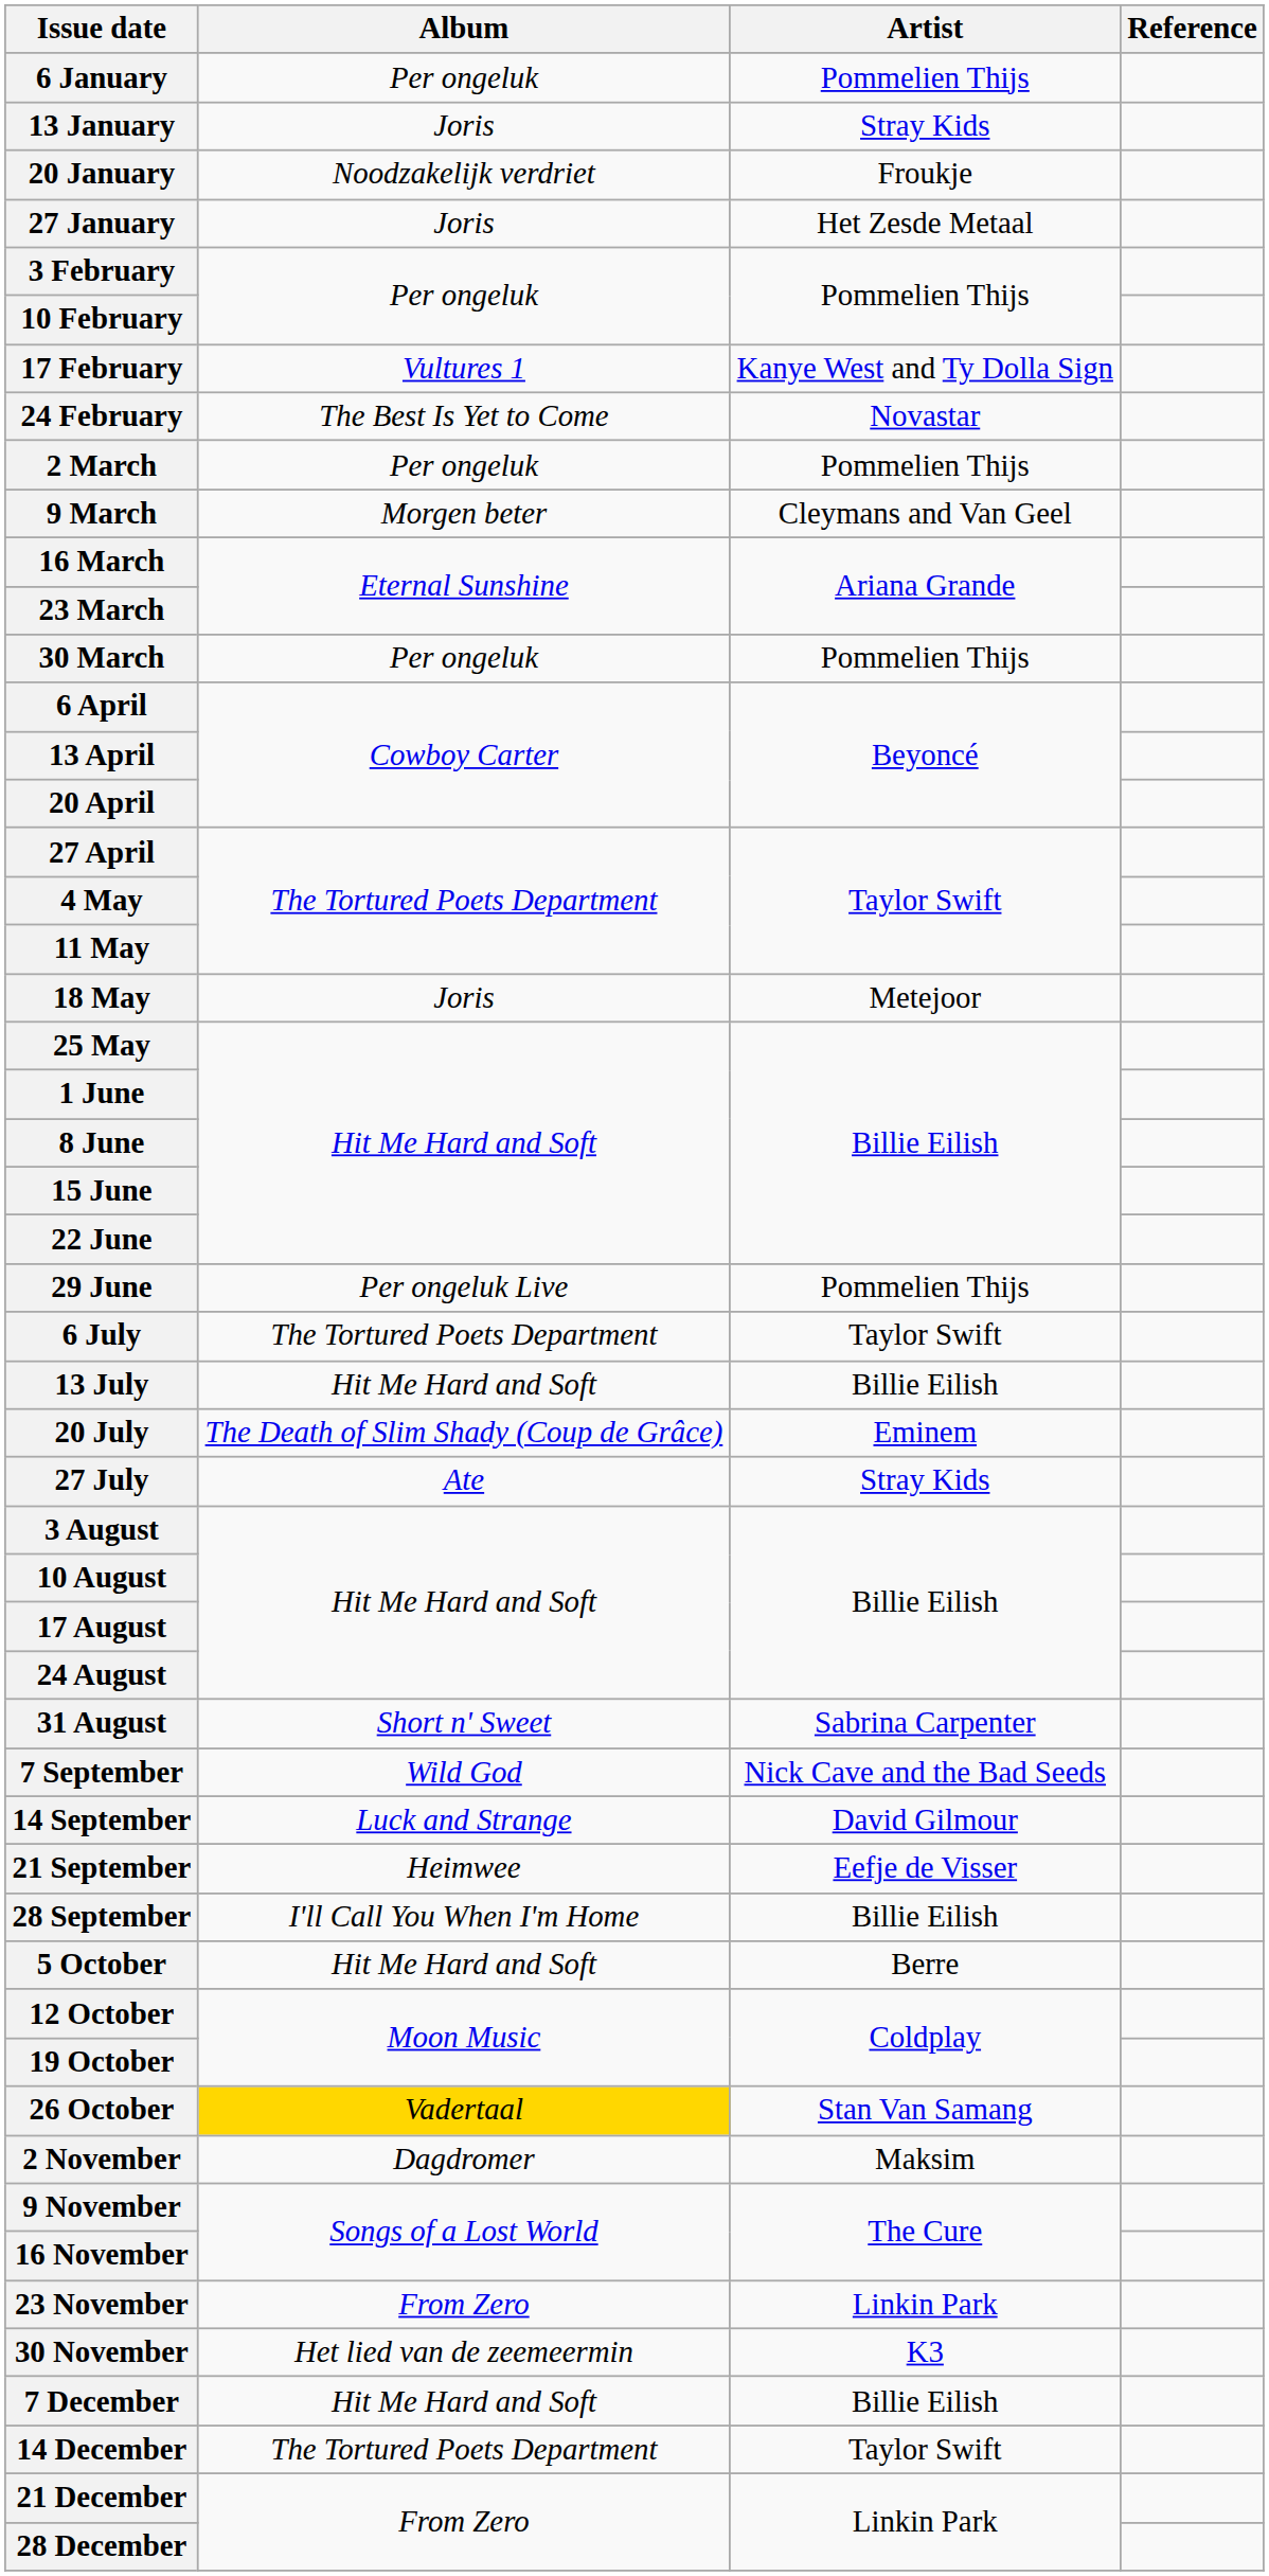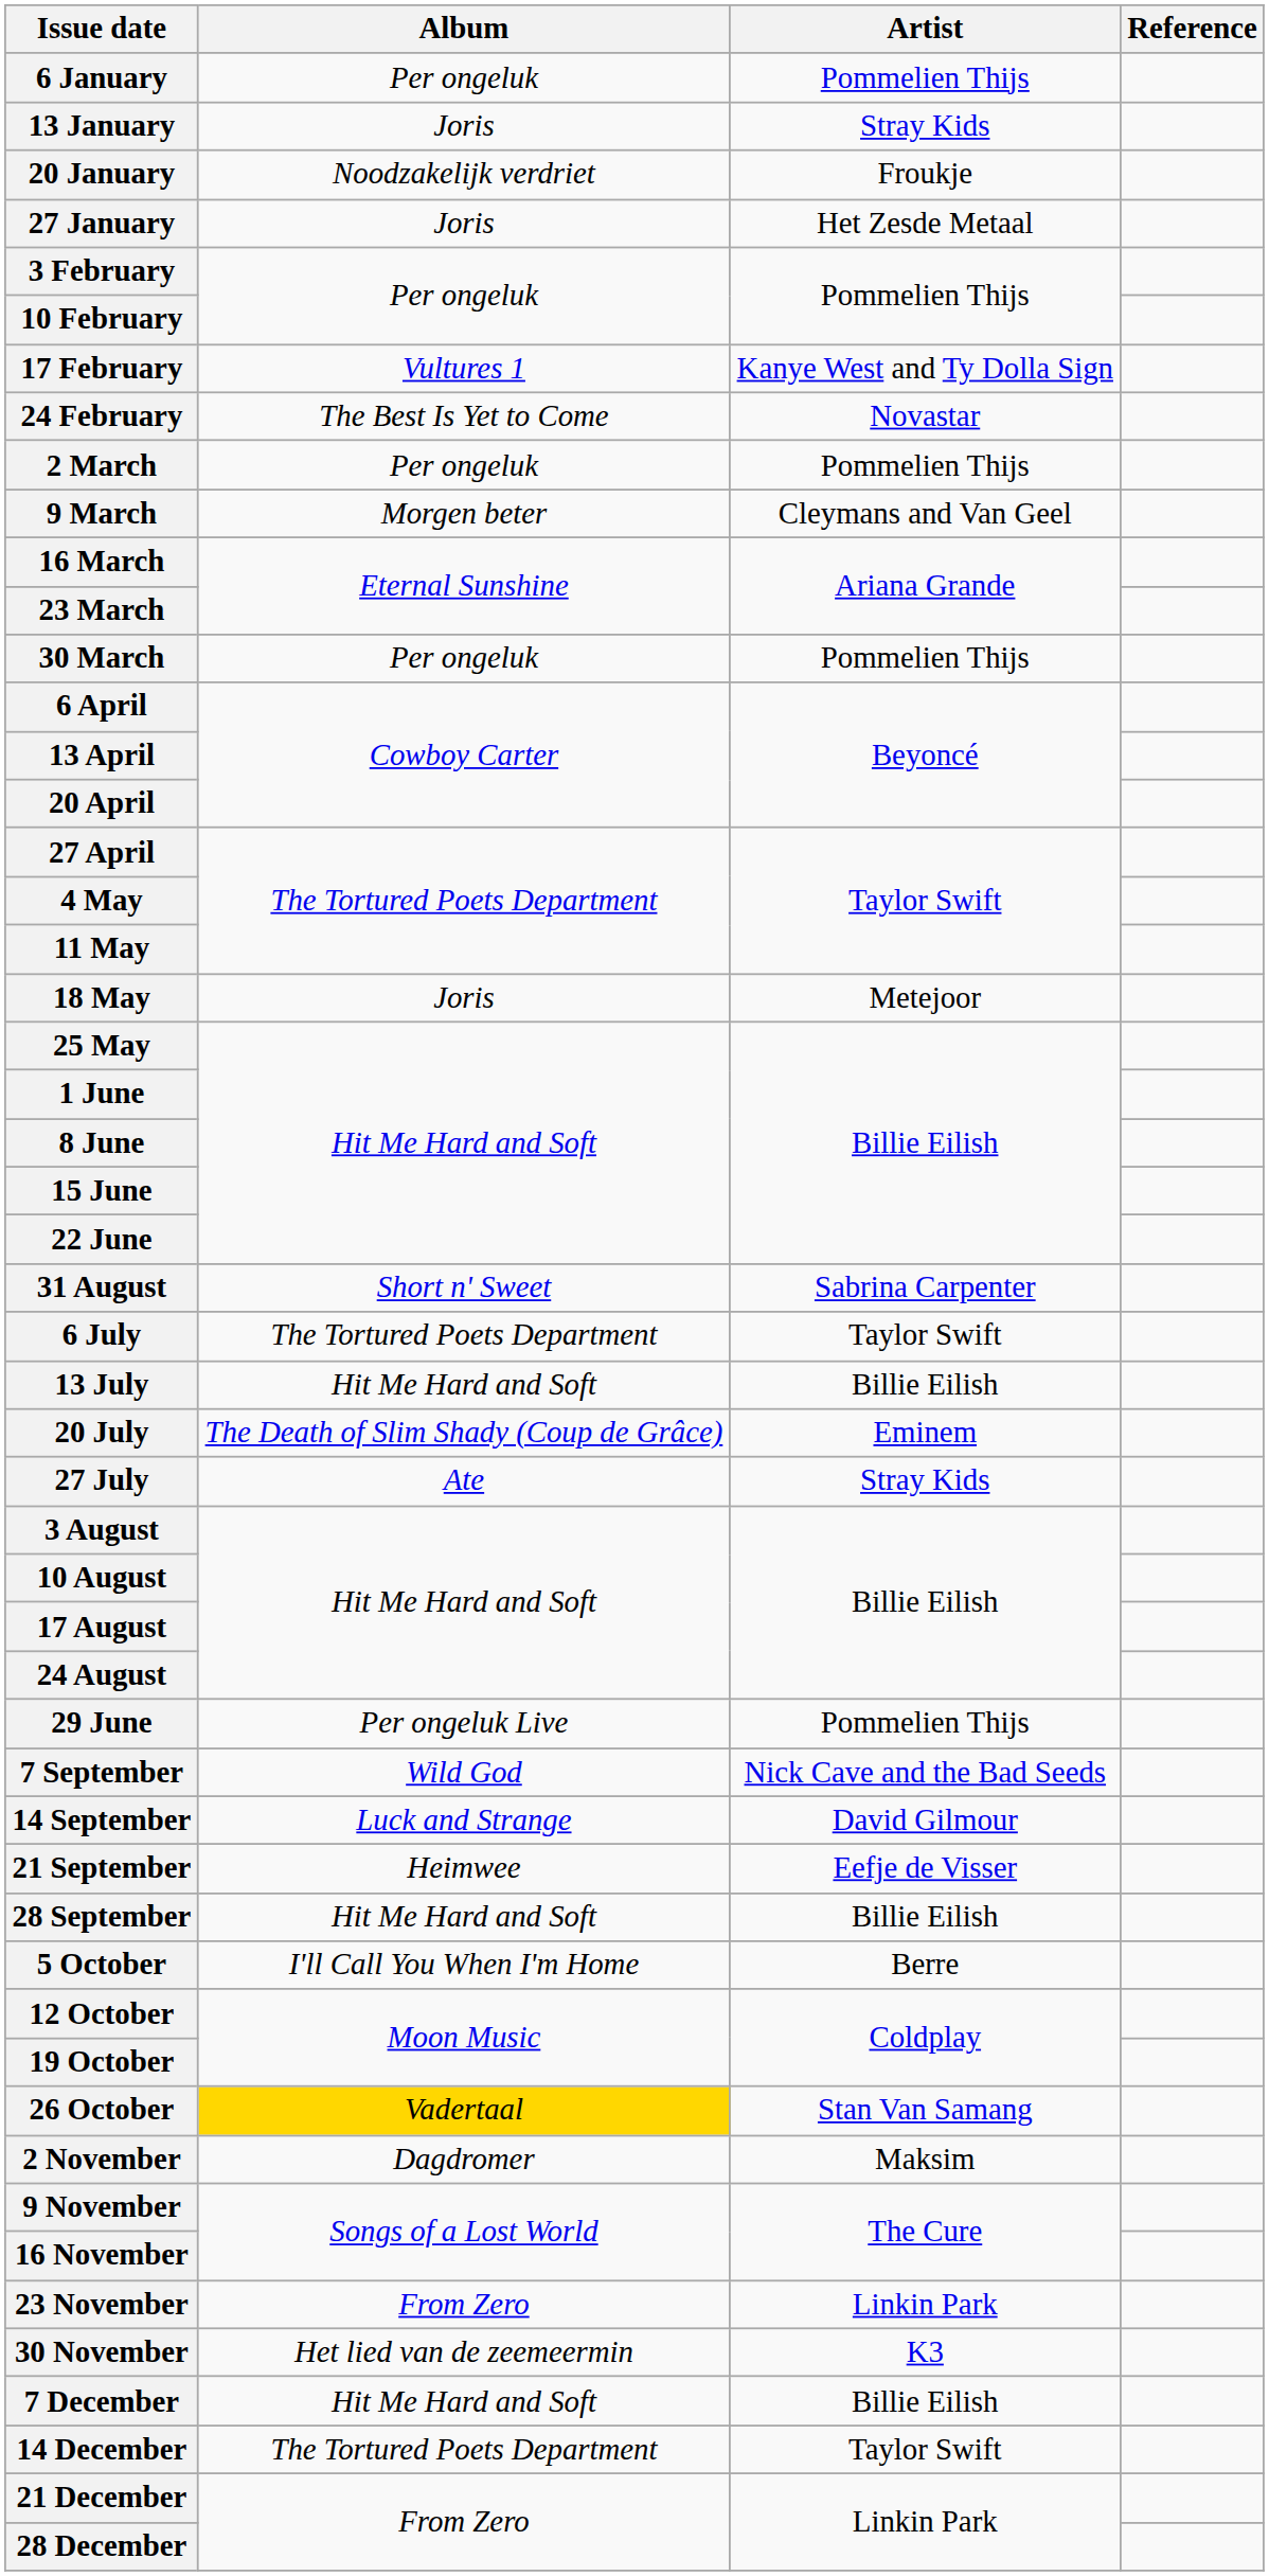rows swapped: 29 June <-> 31 August
28 September | Album: I'll Call You When I'm Home -> Hit Me Hard and Soft
5 October | Album: Hit Me Hard and Soft -> I'll Call You When I'm Home
